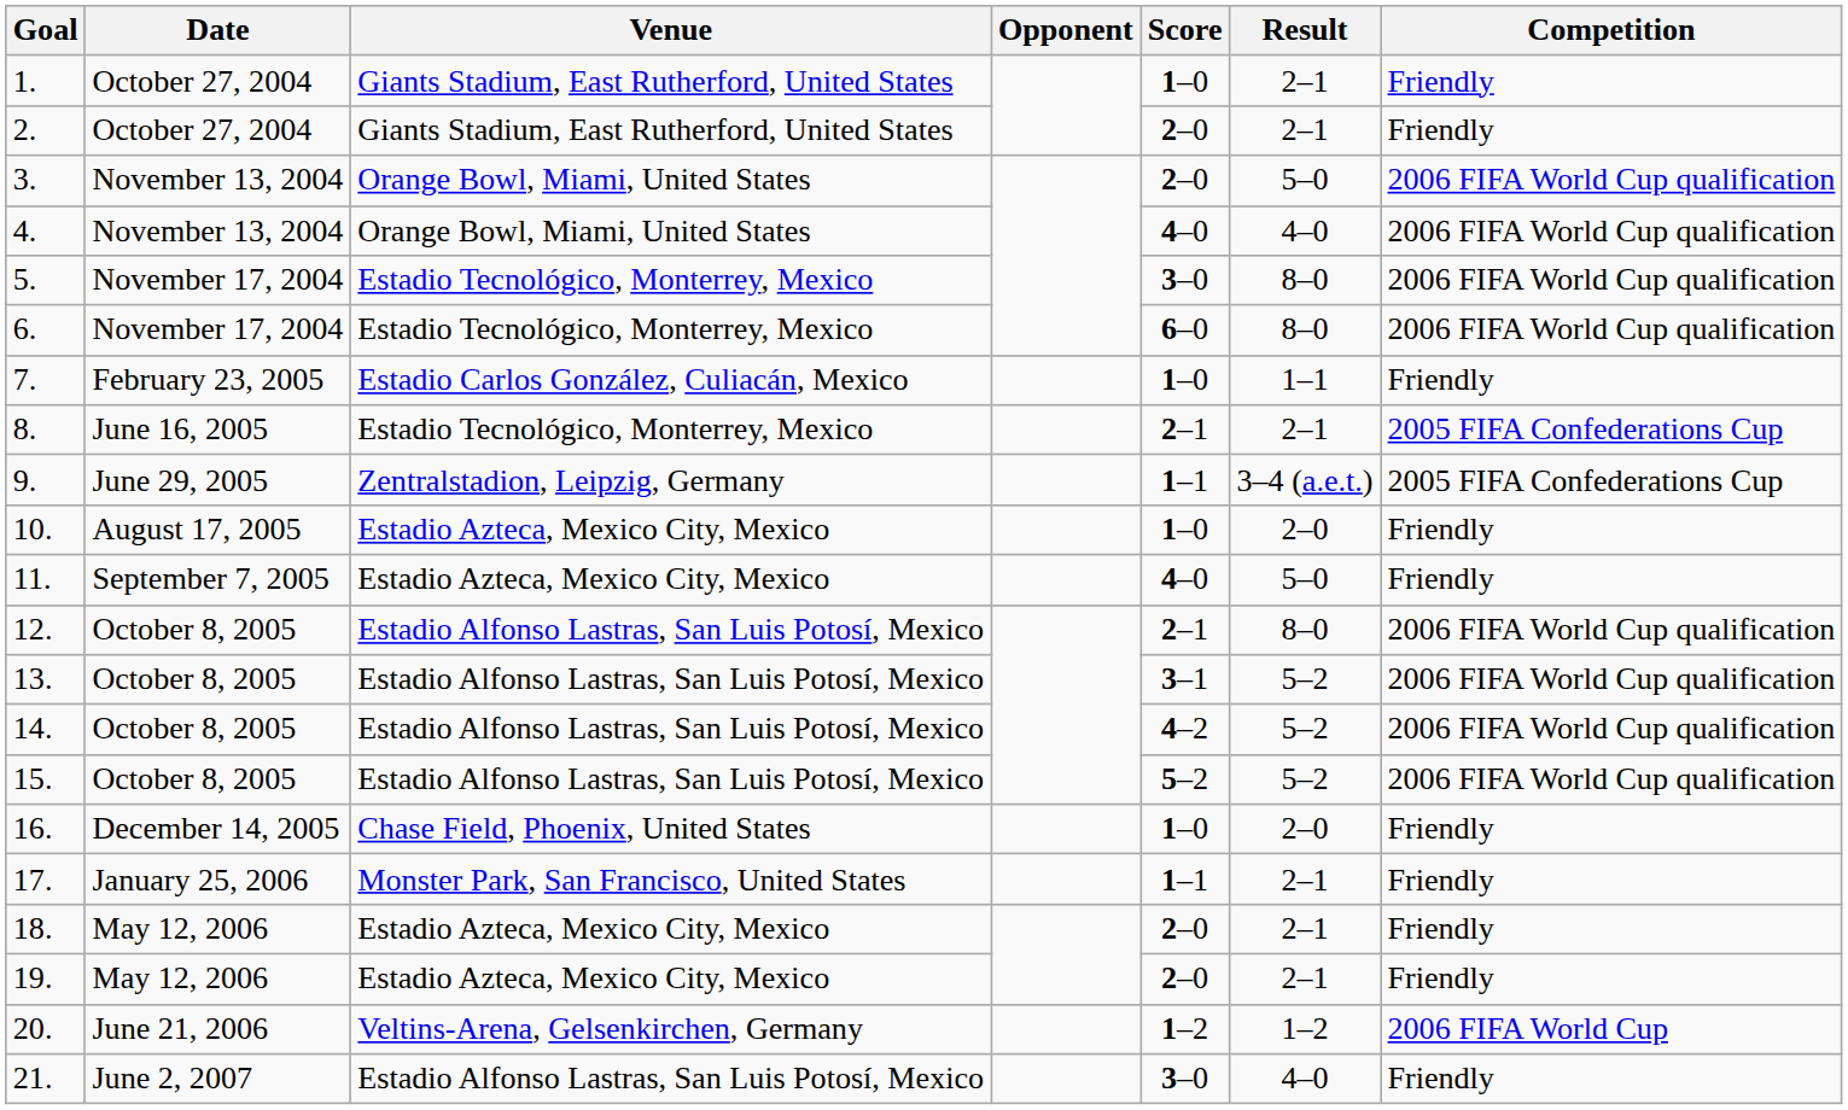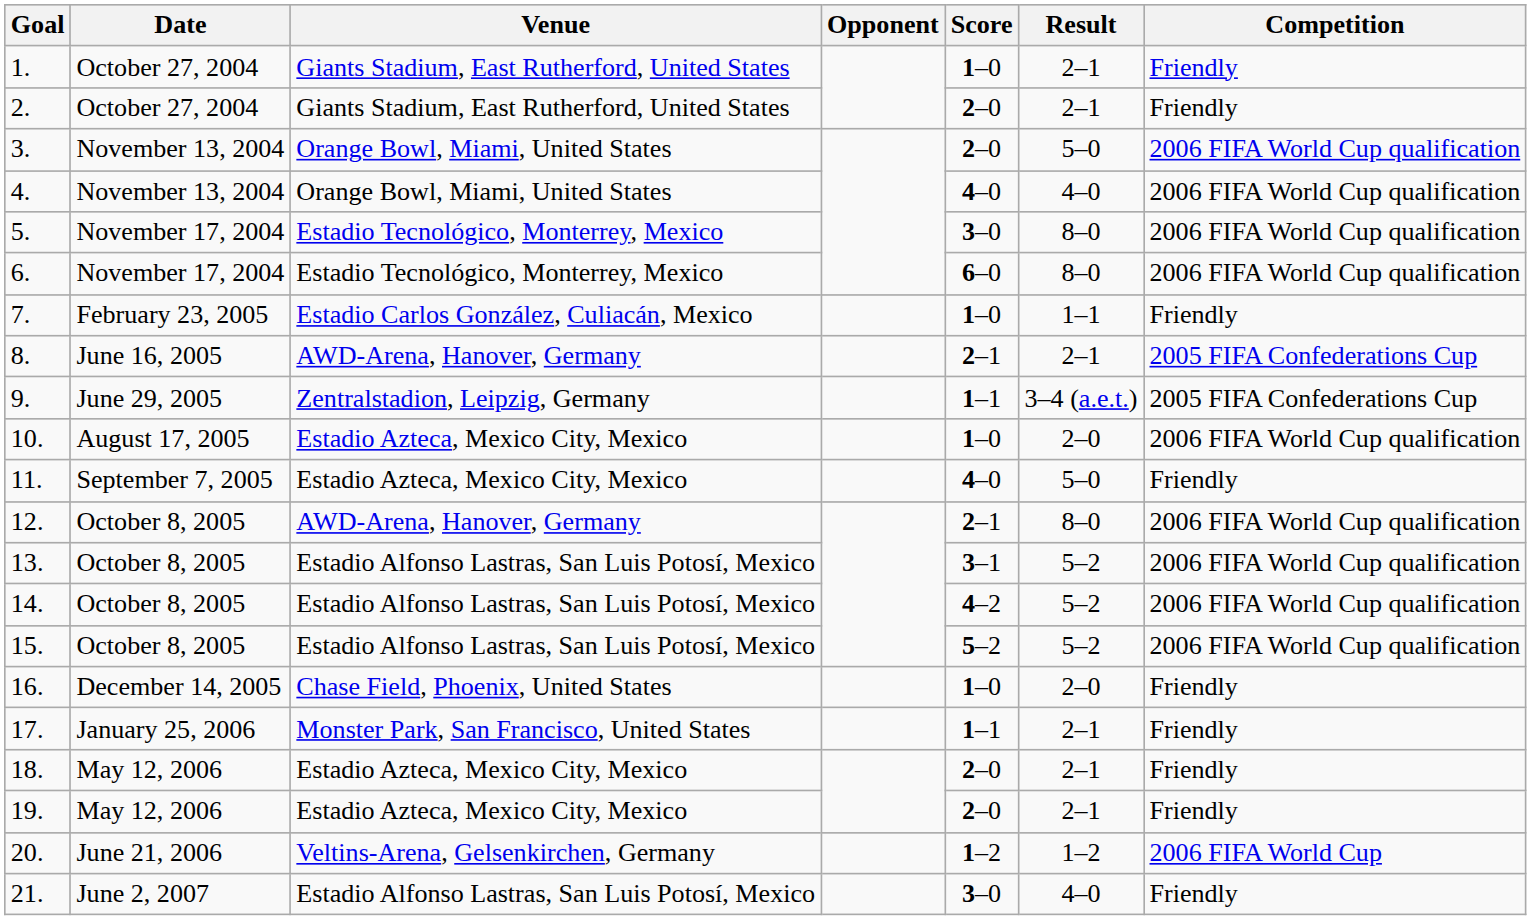8. | Venue: Estadio Tecnológico, Monterrey, Mexico -> AWD-Arena, Hanover, Germany
10. | Competition: Friendly -> 2006 FIFA World Cup qualification
12. | Venue: Estadio Alfonso Lastras, San Luis Potosí, Mexico -> AWD-Arena, Hanover, Germany
